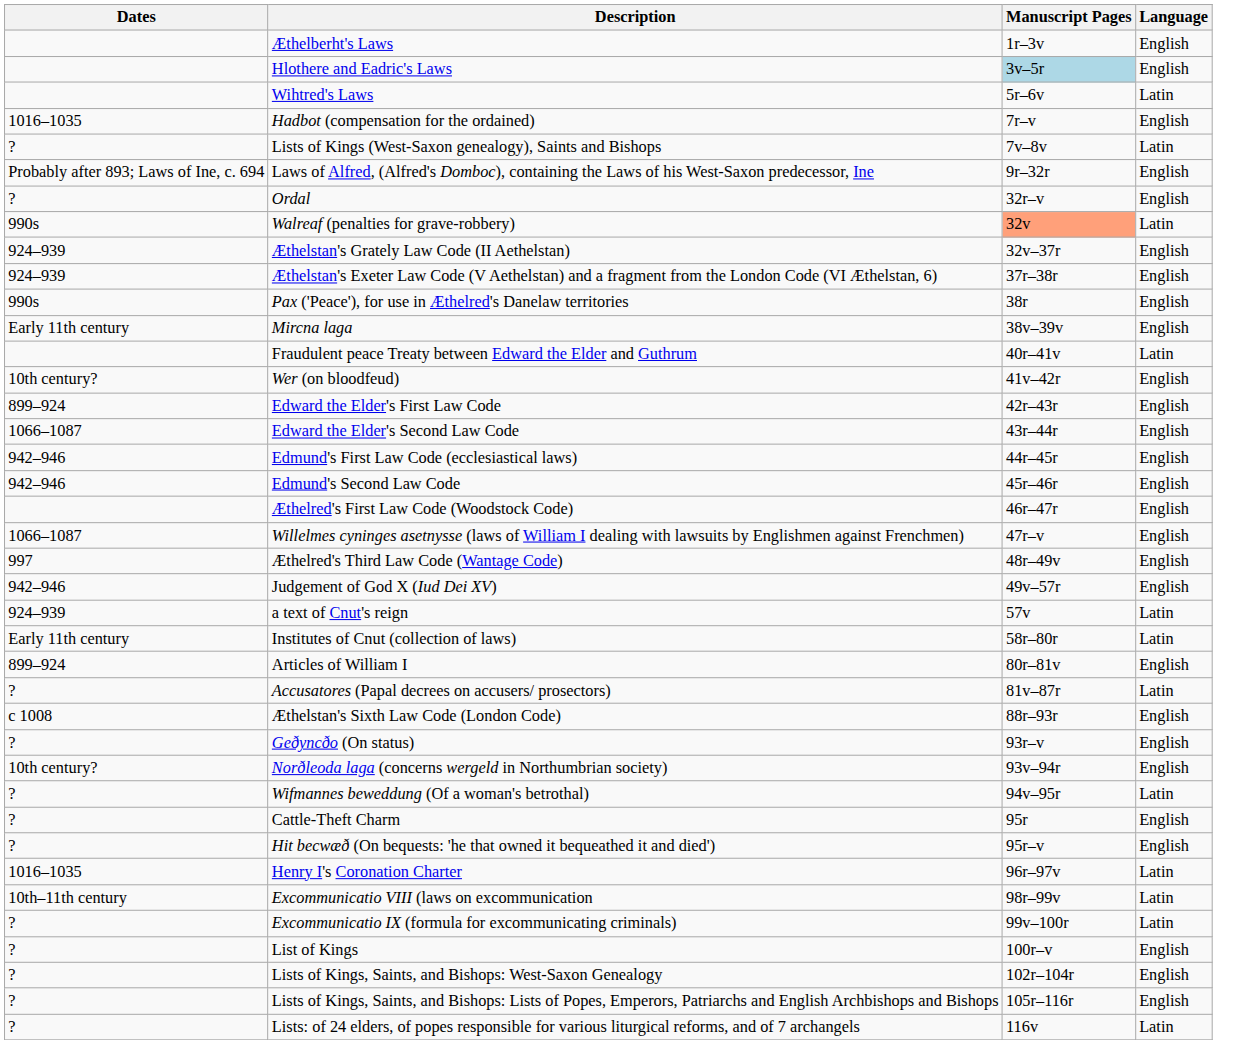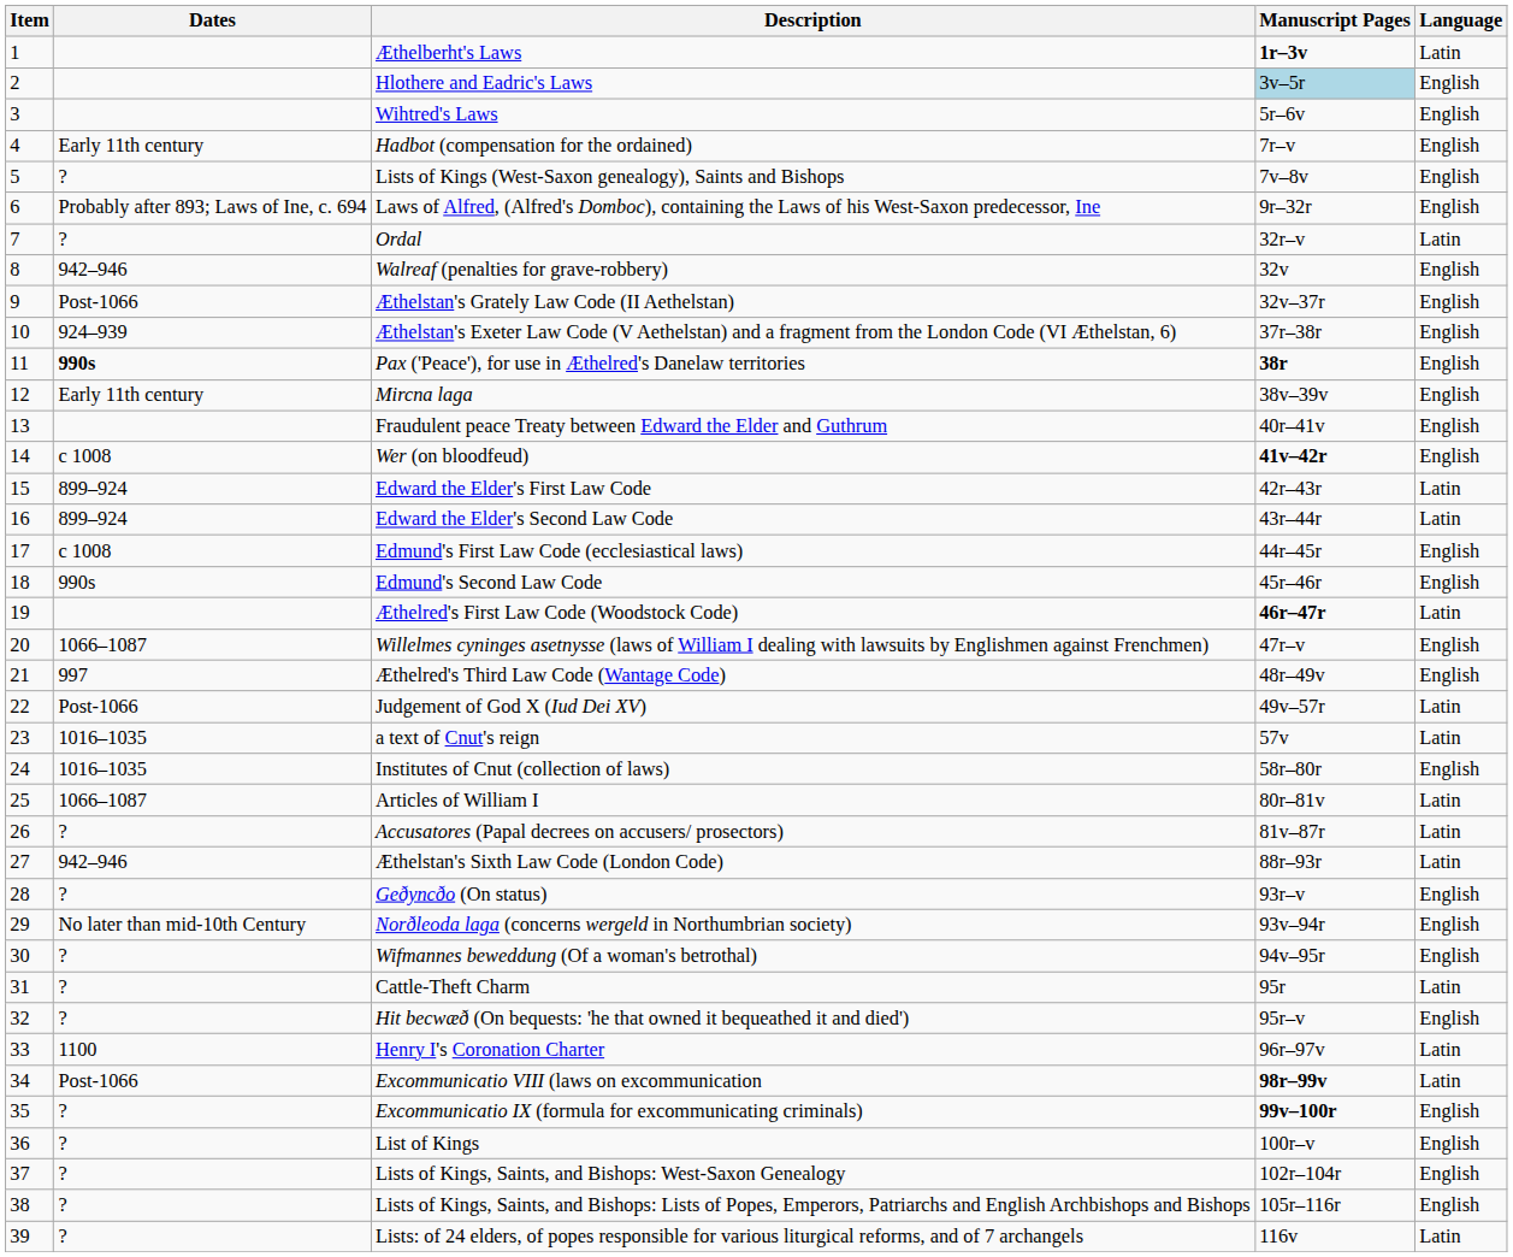+ column: Item | 1 | 2 | 3 | 4 | 5 | 6 | 7 | 8 | 9 | 10 | 11 | 12 | 13 | 14 | 15 | 16 | 17 | 18 | 19 | 20 | 21 | 22 | 23 | 24 | 25 | 26 | 27 | 28 | 29 | 30 | 31 | 32 | 33 | 34 | 35 | 36 | 37 | 38 | 39
Æthelberht's Laws | Manuscript Pages: normal -> bold
Æthelberht's Laws | Language: English -> Latin
Wihtred's Laws | Language: Latin -> English
Hadbot (compensation for the ordained) | Dates: 1016–1035 -> Early 11th century
Lists of Kings (West-Saxon genealogy), Saints and Bishops | Language: Latin -> English
Ordal | Language: English -> Latin
Walreaf (penalties for grave-robbery) | Dates: 990s -> 942–946
Walreaf (penalties for grave-robbery) | Manuscript Pages: lightsalmon background -> no background
Walreaf (penalties for grave-robbery) | Language: Latin -> English
Æthelstan's Grately Law Code (II Aethelstan) | Dates: 924–939 -> Post-1066
Pax ('Peace'), for use in Æthelred's Danelaw territories | Dates: normal -> bold
Pax ('Peace'), for use in Æthelred's Danelaw territories | Manuscript Pages: normal -> bold
Fraudulent peace Treaty between Edward the Elder and Guthrum | Language: Latin -> English
Wer (on bloodfeud) | Dates: 10th century? -> c 1008
Wer (on bloodfeud) | Manuscript Pages: normal -> bold
Edward the Elder's First Law Code | Language: English -> Latin
Edward the Elder's Second Law Code | Dates: 1066–1087 -> 899–924
Edward the Elder's Second Law Code | Language: English -> Latin
Edmund's First Law Code (ecclesiastical laws) | Dates: 942–946 -> c 1008
Edmund's Second Law Code | Dates: 942–946 -> 990s
Æthelred's First Law Code (Woodstock Code) | Manuscript Pages: normal -> bold
Æthelred's First Law Code (Woodstock Code) | Language: English -> Latin
Judgement of God X (Iud Dei XV) | Dates: 942–946 -> Post-1066
Judgement of God X (Iud Dei XV) | Language: English -> Latin
a text of Cnut's reign | Dates: 924–939 -> 1016–1035
Institutes of Cnut (collection of laws) | Dates: Early 11th century -> 1016–1035
Institutes of Cnut (collection of laws) | Language: Latin -> English
Articles of William I | Dates: 899–924 -> 1066–1087
Articles of William I | Language: English -> Latin
Æthelstan's Sixth Law Code (London Code) | Dates: c 1008 -> 942–946
Æthelstan's Sixth Law Code (London Code) | Language: English -> Latin
Norðleoda laga (concerns wergeld in Northumbrian society) | Dates: 10th century? -> No later than mid-10th Century
Wifmannes beweddung (Of a woman's betrothal) | Language: Latin -> English
Cattle-Theft Charm | Language: English -> Latin
Henry I's Coronation Charter | Dates: 1016–1035 -> 1100
Excommunicatio VIII (laws on excommunication | Dates: 10th–11th century -> Post-1066
Excommunicatio VIII (laws on excommunication | Manuscript Pages: normal -> bold
Excommunicatio IX (formula for excommunicating criminals) | Manuscript Pages: normal -> bold
Excommunicatio IX (formula for excommunicating criminals) | Language: Latin -> English
